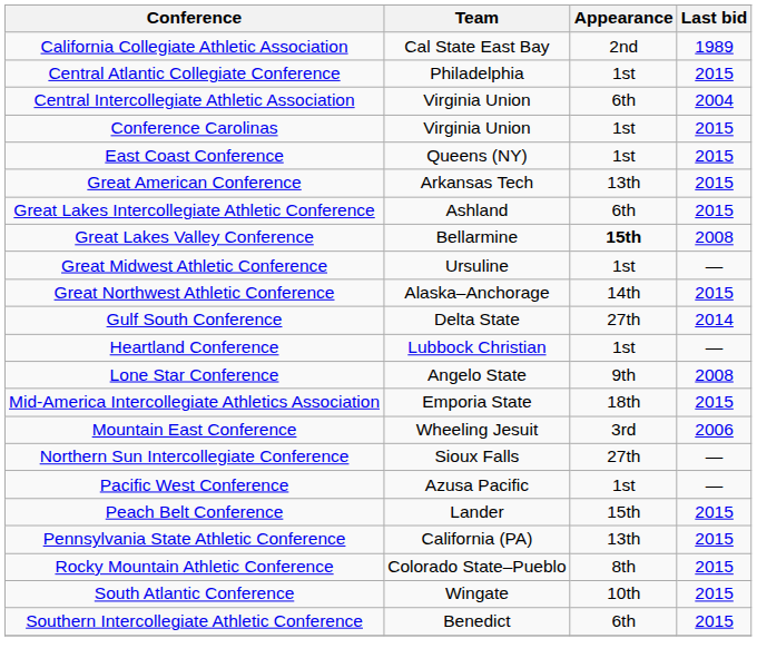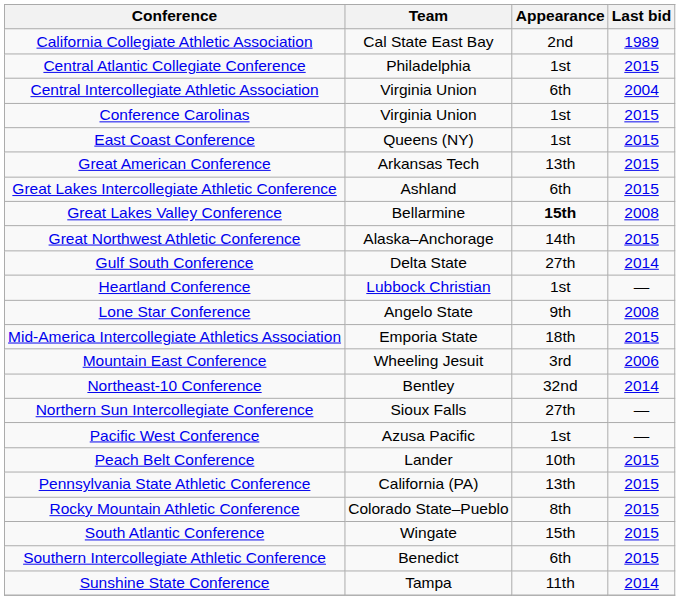- row: Great Midwest Athletic Conference | Ursuline | 1st | —
+ row: Northeast-10 Conference | Bentley | 32nd | 2014
Peach Belt Conference | Appearance: 15th -> 10th
South Atlantic Conference | Appearance: 10th -> 15th
+ row: Sunshine State Conference | Tampa | 11th | 2014
